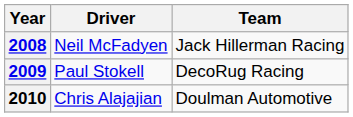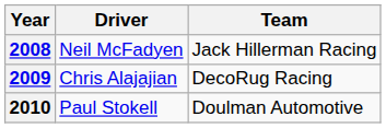2009 | Driver: Paul Stokell -> Chris Alajajian
2010 | Driver: Chris Alajajian -> Paul Stokell
